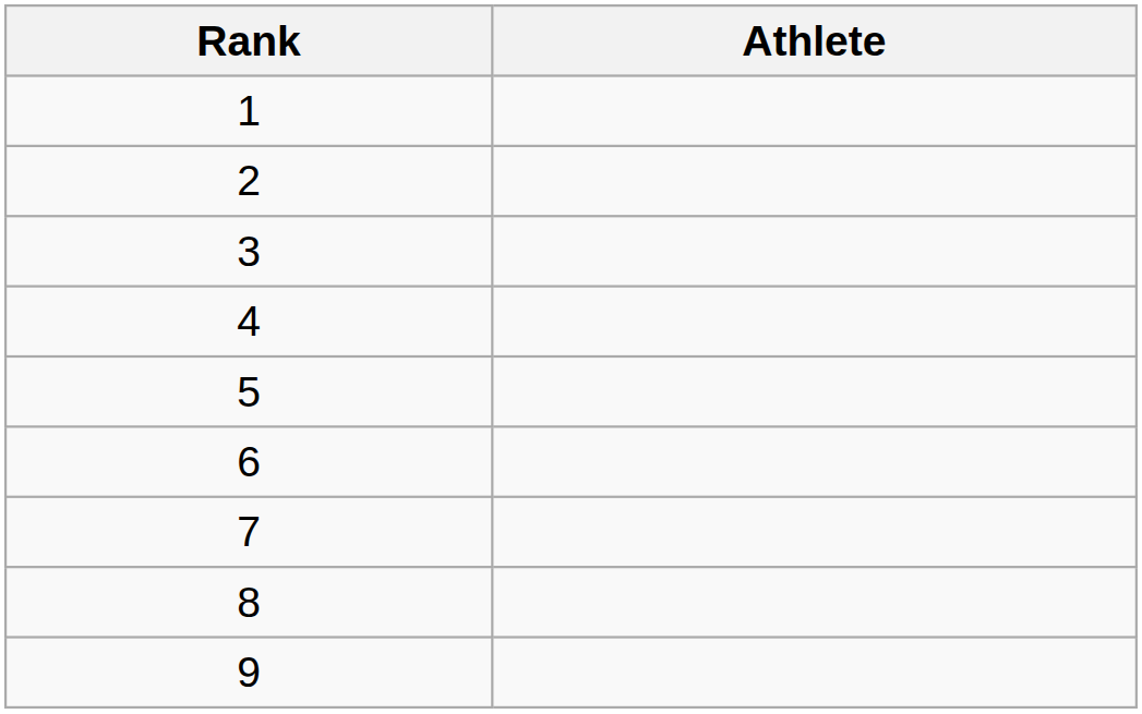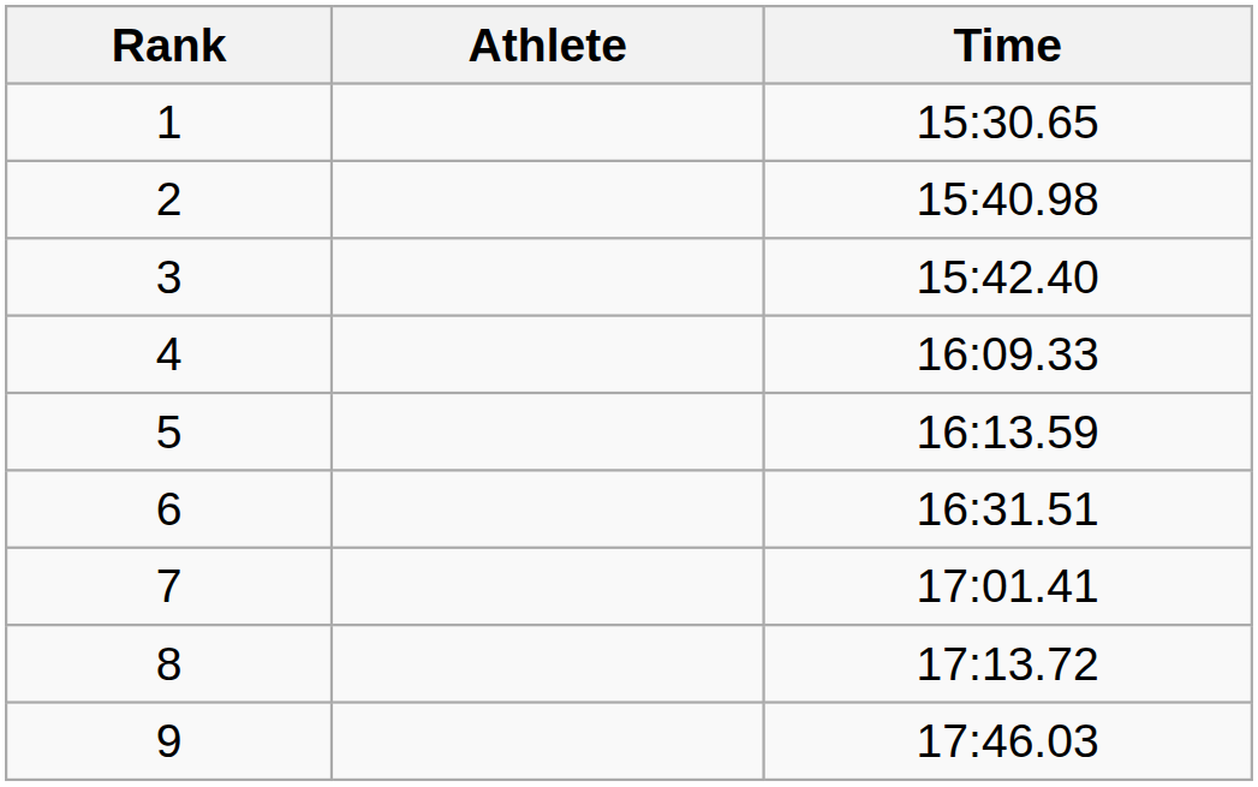+ column: Time | 15:30.65 | 15:40.98 | 15:42.40 | 16:09.33 | 16:13.59 | 16:31.51 | 17:01.41 | 17:13.72 | 17:46.03
